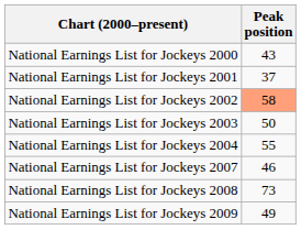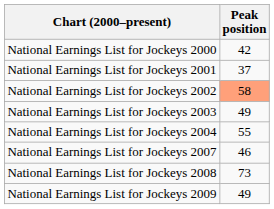National Earnings List for Jockeys 2000 | Peak position: 43 -> 42
National Earnings List for Jockeys 2003 | Peak position: 50 -> 49
